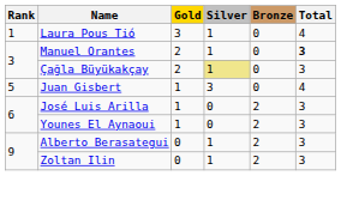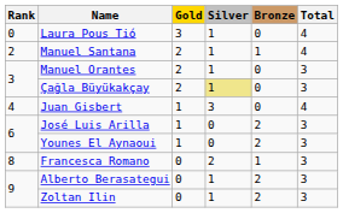Laura Pous Tió | Rank: 1 -> 0
+ row: 2 | Manuel Santana | 2 | 1 | 1 | 4
Manuel Orantes | Total: bold -> normal
Juan Gisbert | Rank: 5 -> 4
+ row: 8 | Francesca Romano | 0 | 2 | 1 | 3
